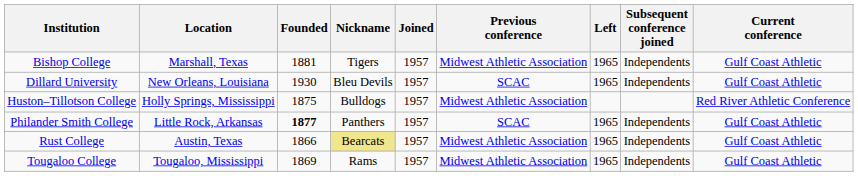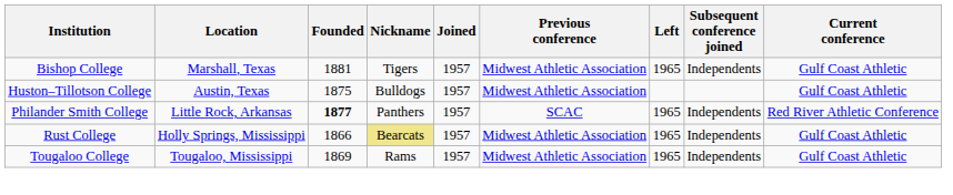- row: Dillard University | New Orleans, Louisiana | 1930 | Bleu Devils | 1957 | SCAC | 1965 | Independents | Gulf Coast Athletic
Huston–Tillotson College | Location: Holly Springs, Mississippi -> Austin, Texas
Huston–Tillotson College | Current conference: Red River Athletic Conference -> Gulf Coast Athletic
Philander Smith College | Current conference: Gulf Coast Athletic -> Red River Athletic Conference
Rust College | Location: Austin, Texas -> Holly Springs, Mississippi
